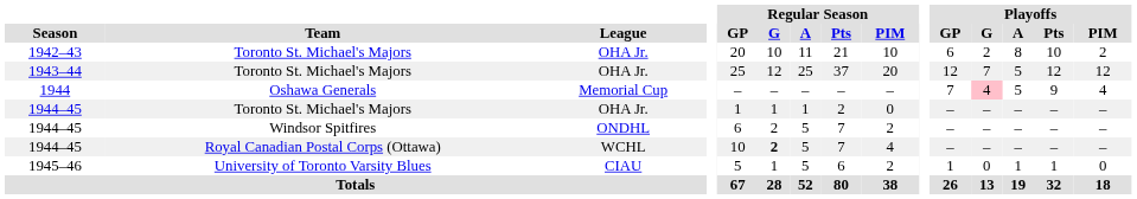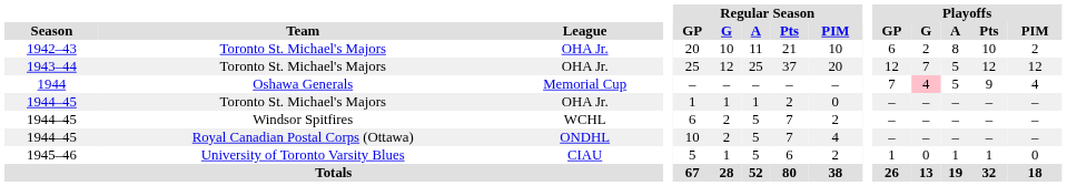1944–45 / Windsor Spitfires | League: ONDHL -> WCHL
1944–45 / Royal Canadian Postal Corps (Ottawa) | League: WCHL -> ONDHL
1944–45 / Royal Canadian Postal Corps (Ottawa) | Regular Season / G: bold -> normal
